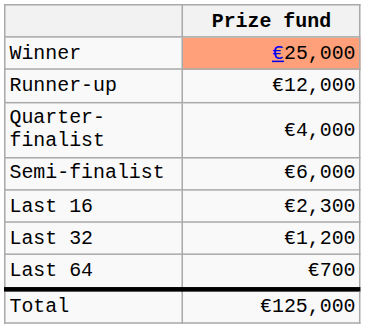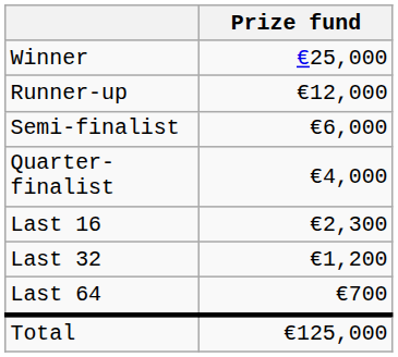Winner | Prize fund: lightsalmon background -> no background
rows swapped: Semi-finalist <-> Quarter-finalist
